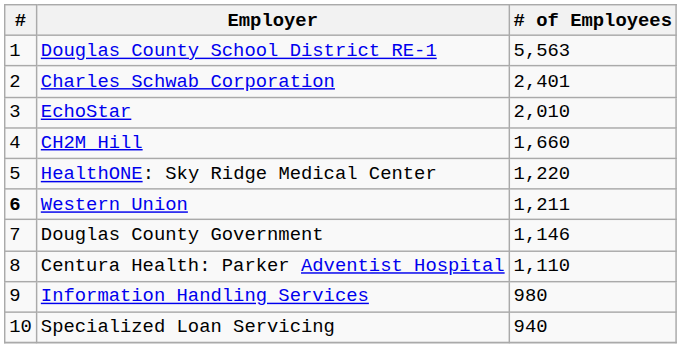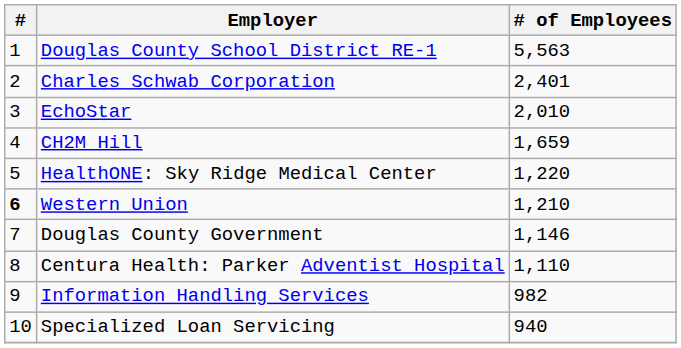CH2M Hill | # of Employees: 1,660 -> 1,659
Western Union | # of Employees: 1,211 -> 1,210
Information Handling Services | # of Employees: 980 -> 982
